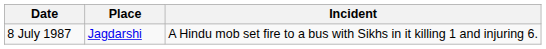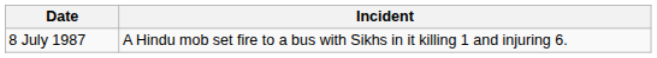- column: Place | Jagdarshi
